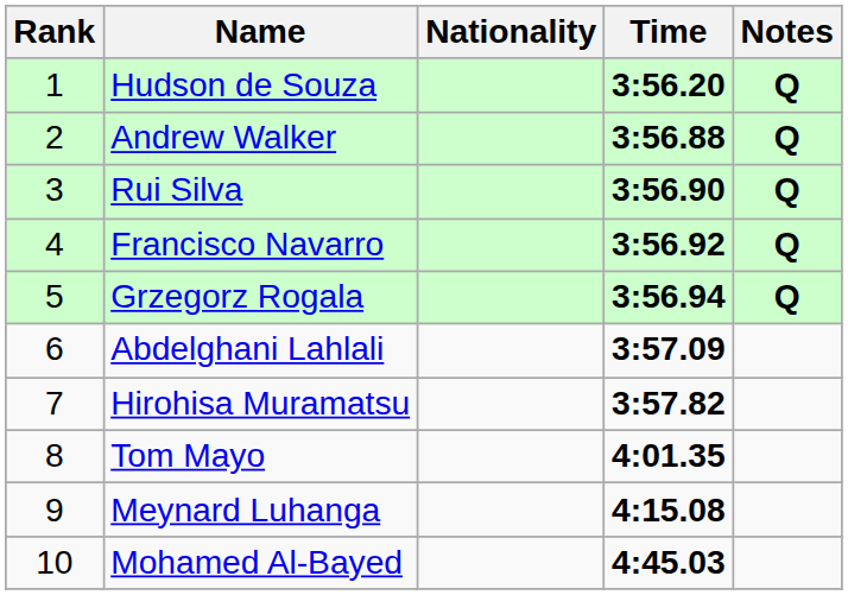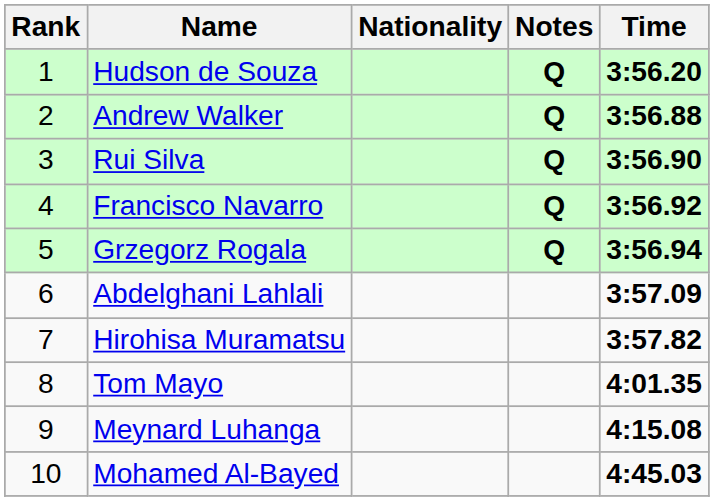columns swapped: Time <-> Notes
